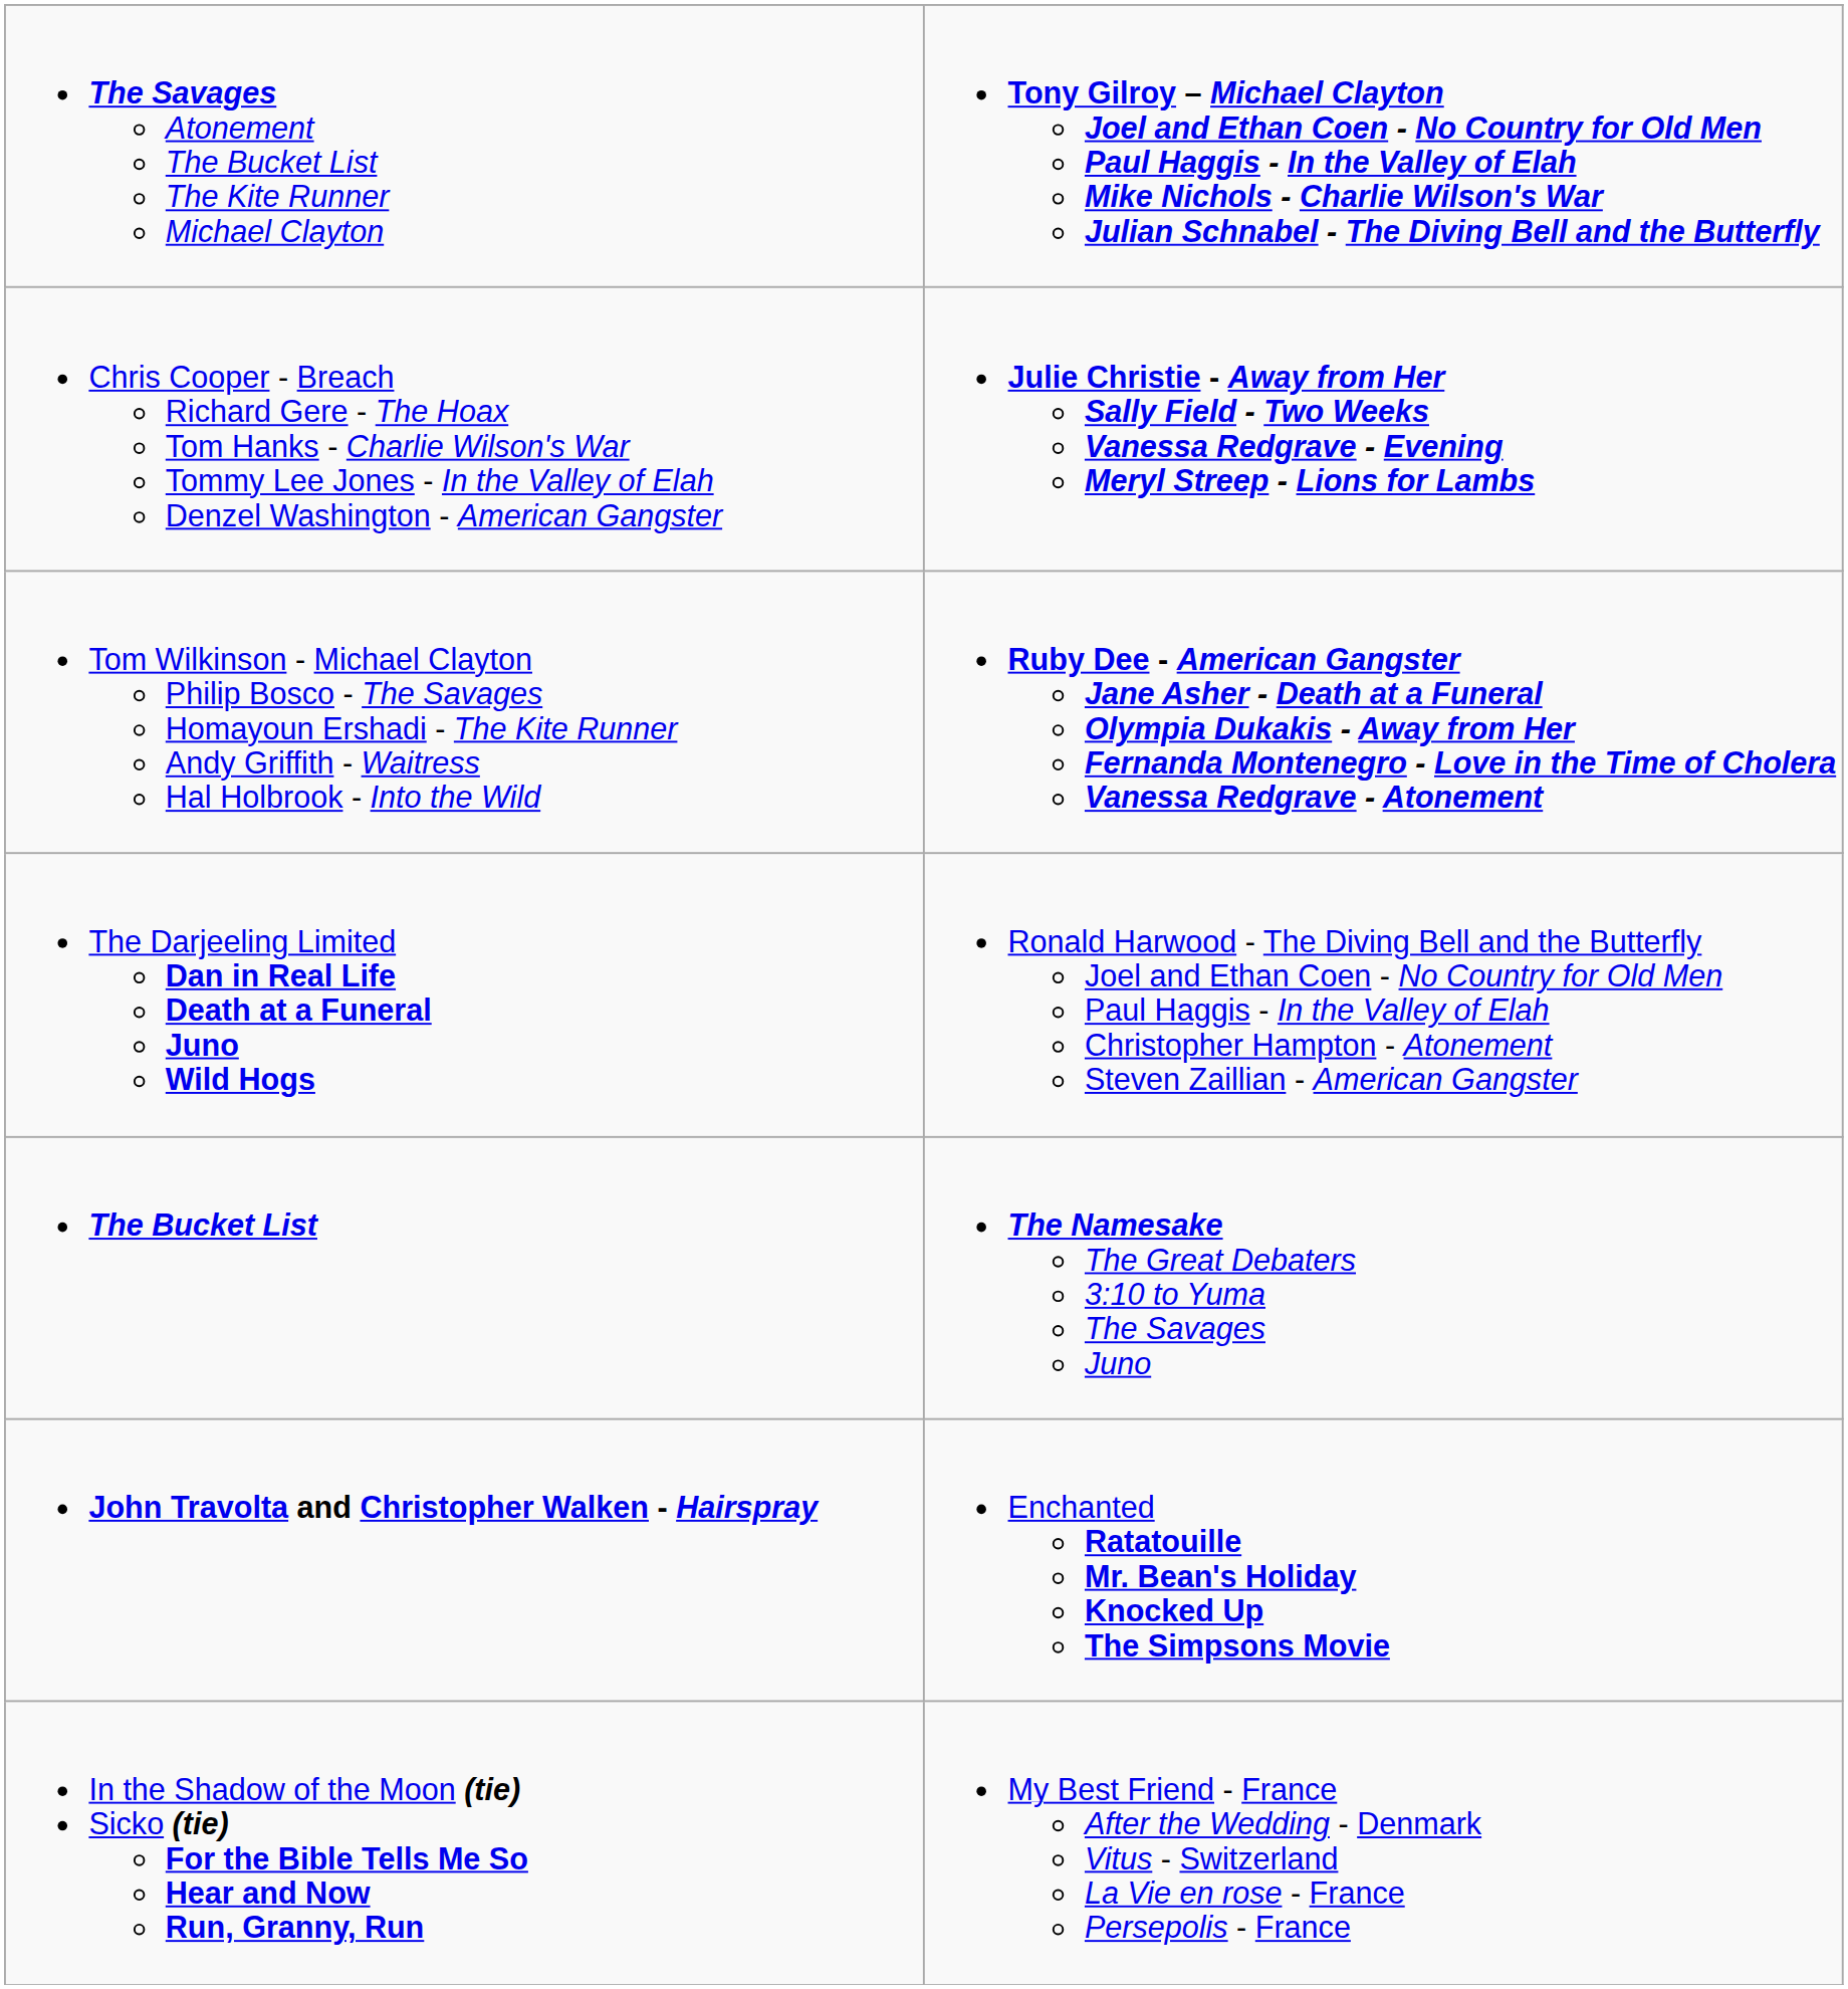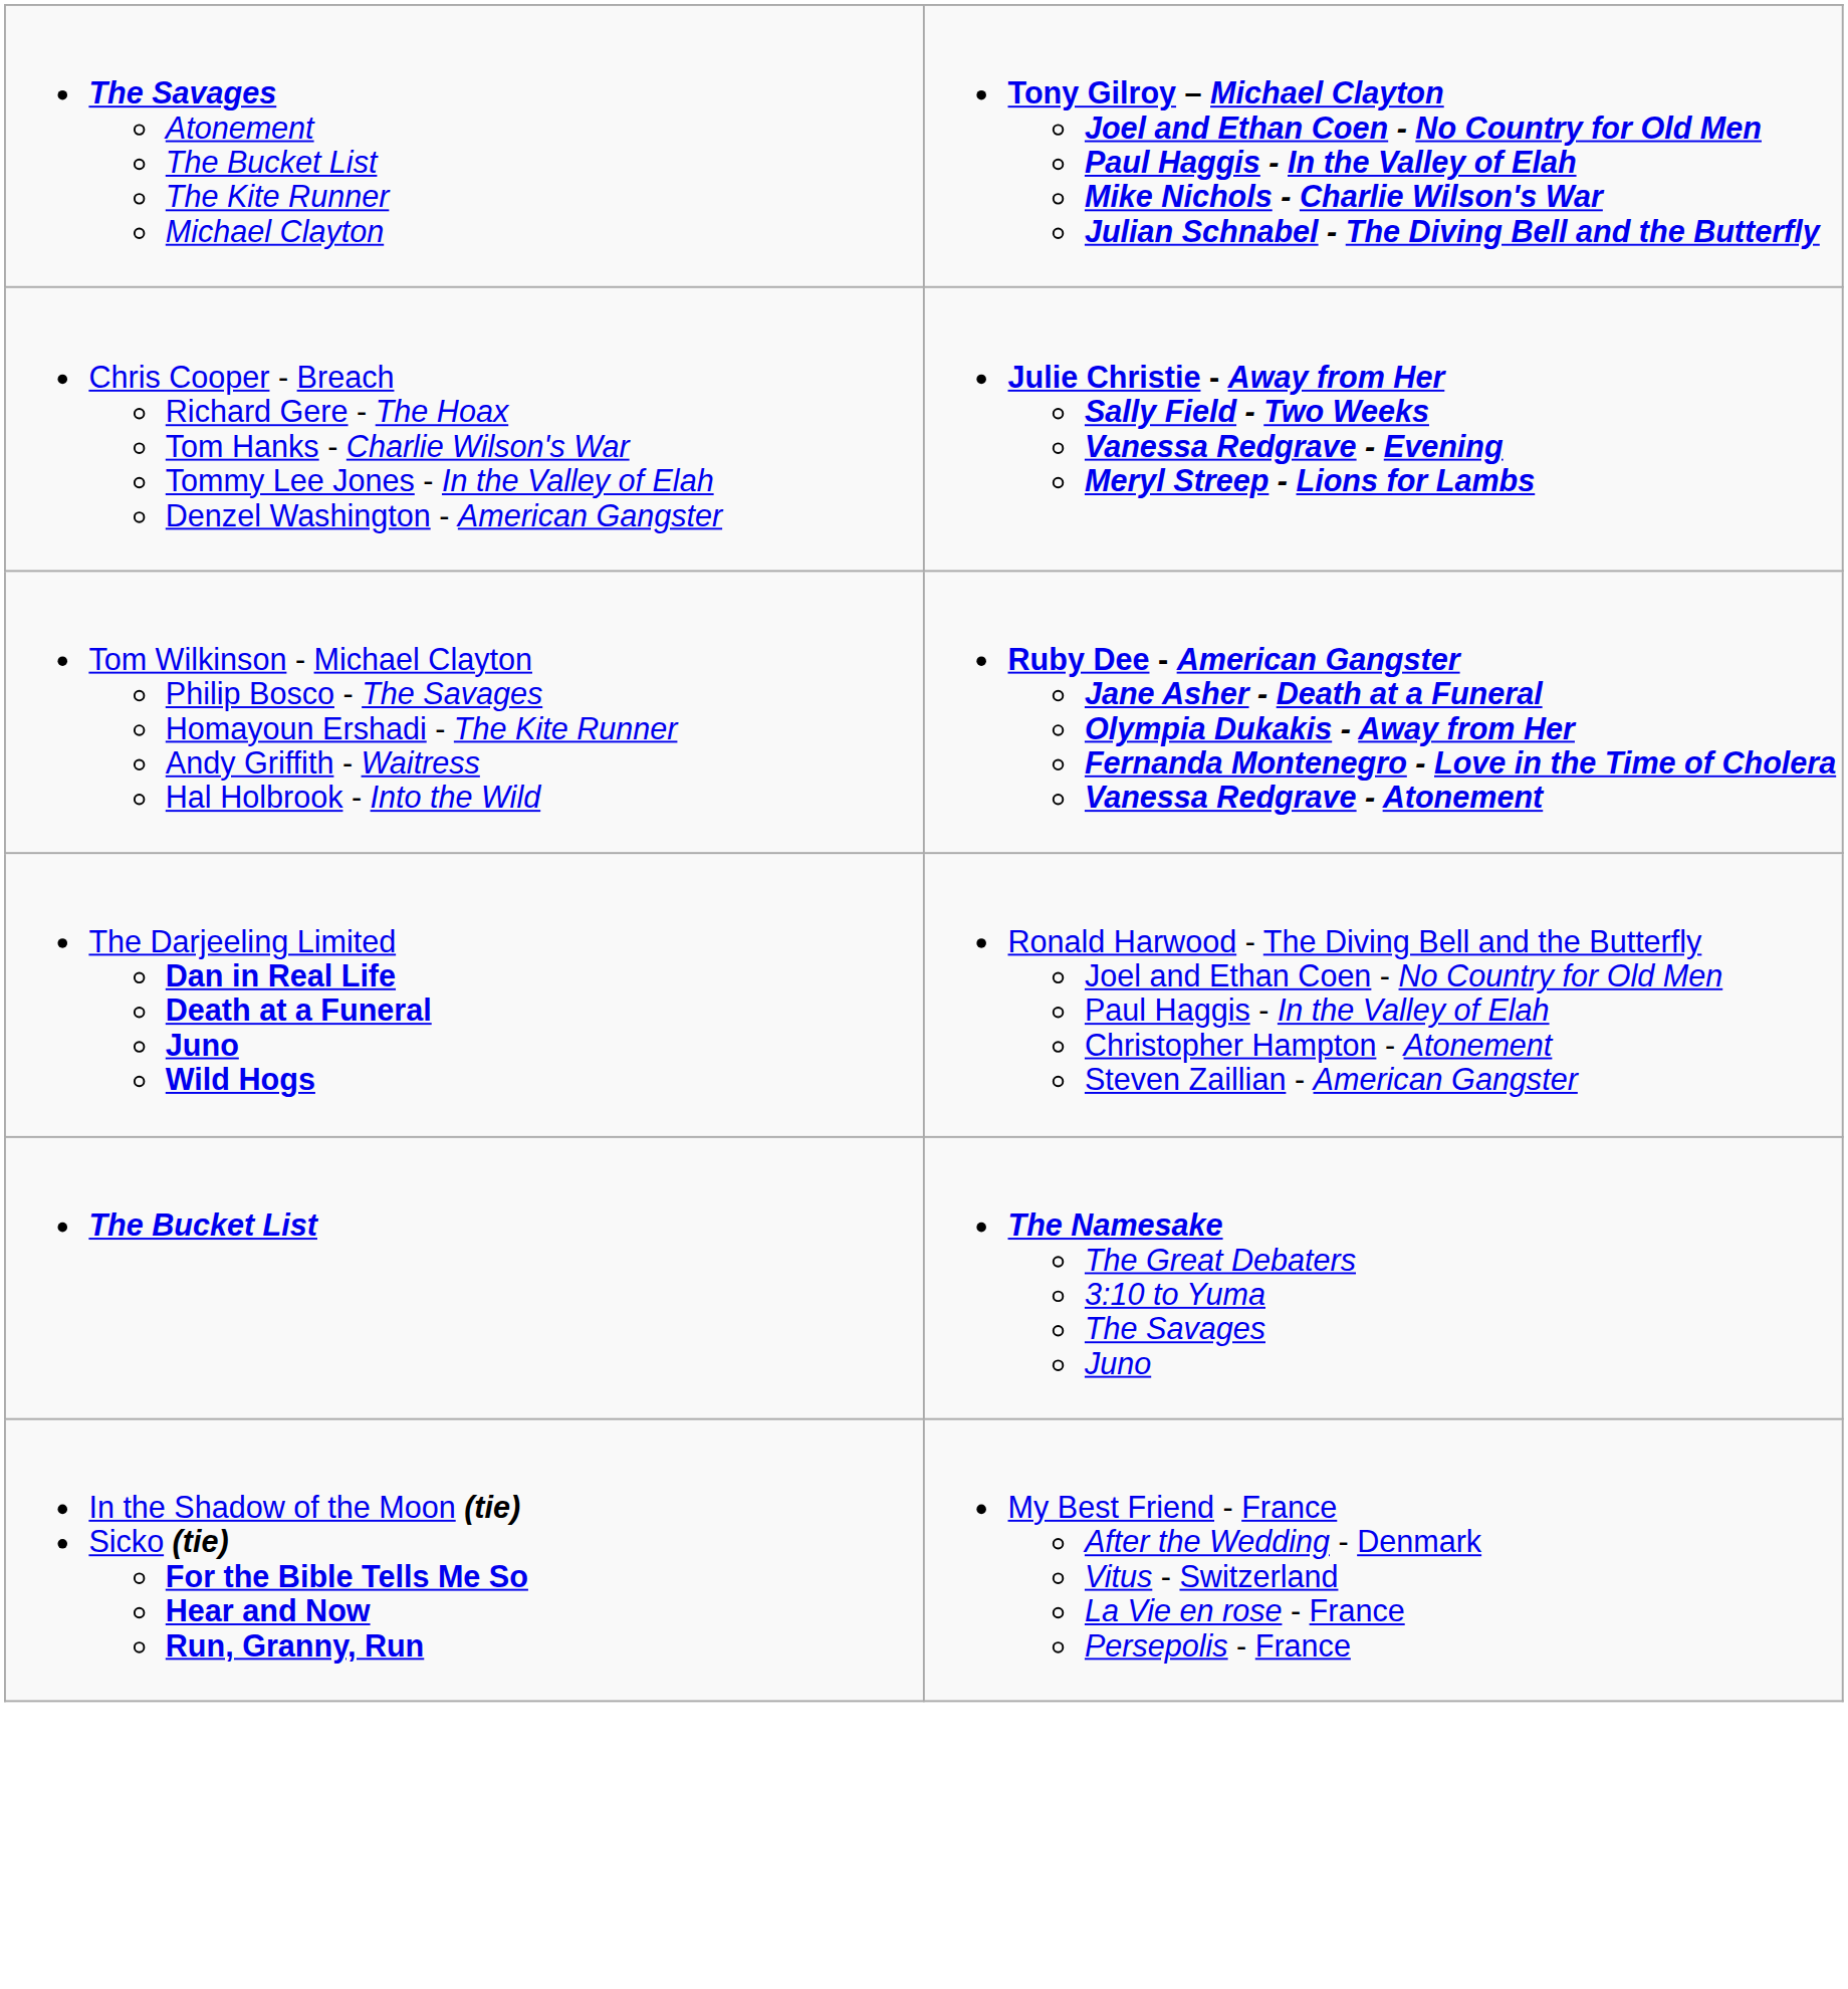- row: John Travolta and Christopher Walken - Hairspray | Enchanted Ratatouille Mr. Bean's Holiday Knocked Up The Simpsons Movie
